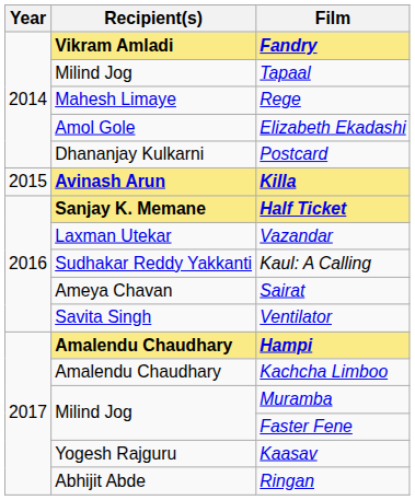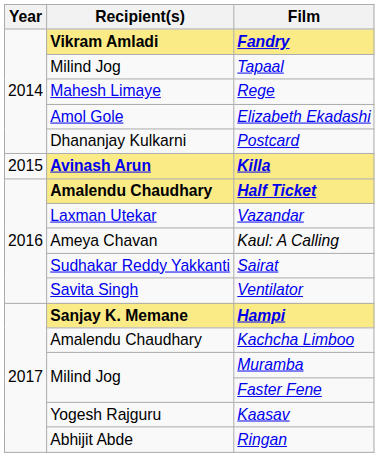Half Ticket | Recipient(s): Sanjay K. Memane -> Amalendu Chaudhary
Kaul: A Calling | Recipient(s): Sudhakar Reddy Yakkanti -> Ameya Chavan
Sairat | Recipient(s): Ameya Chavan -> Sudhakar Reddy Yakkanti
Hampi | Recipient(s): Amalendu Chaudhary -> Sanjay K. Memane
